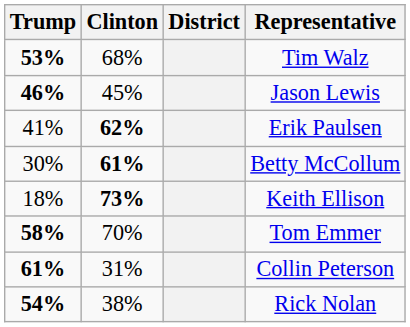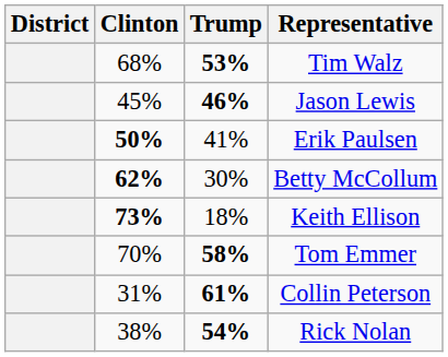columns swapped: District <-> Trump
Erik Paulsen | Clinton: 62% -> 50%
Betty McCollum | Clinton: 61% -> 62%
